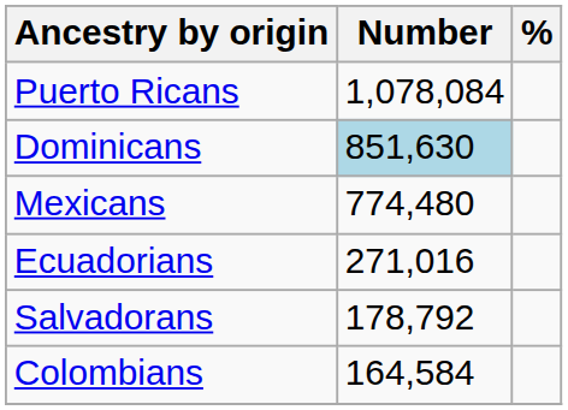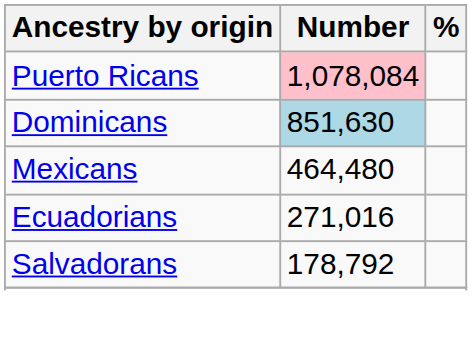Puerto Ricans | Number: no background -> pink background
Mexicans | Number: 774,480 -> 464,480
- row: Colombians | 164,584
